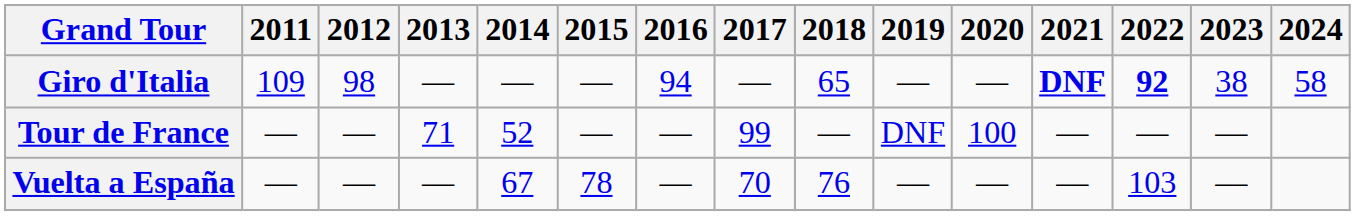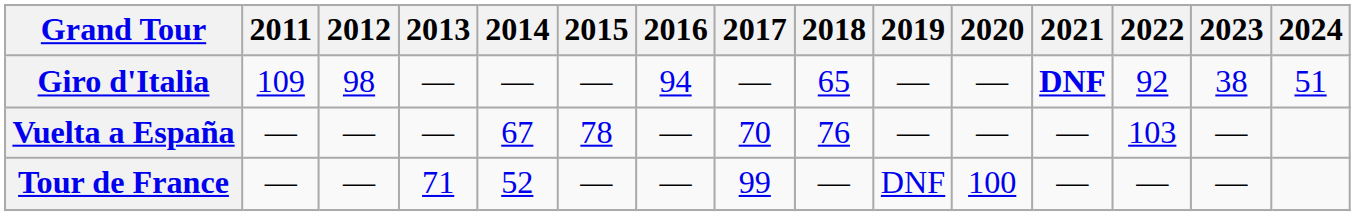Giro d'Italia | 2022: bold -> normal
Giro d'Italia | 2024: 58 -> 51
rows swapped: Tour de France <-> Vuelta a España
